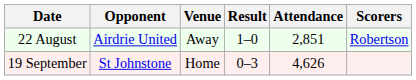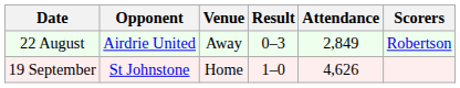22 August | Result: 1–0 -> 0–3
22 August | Attendance: 2,851 -> 2,849
19 September | Result: 0–3 -> 1–0
